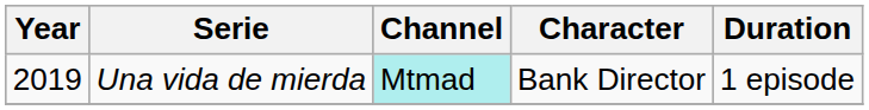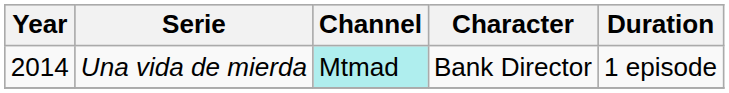Una vida de mierda | Year: 2019 -> 2014
